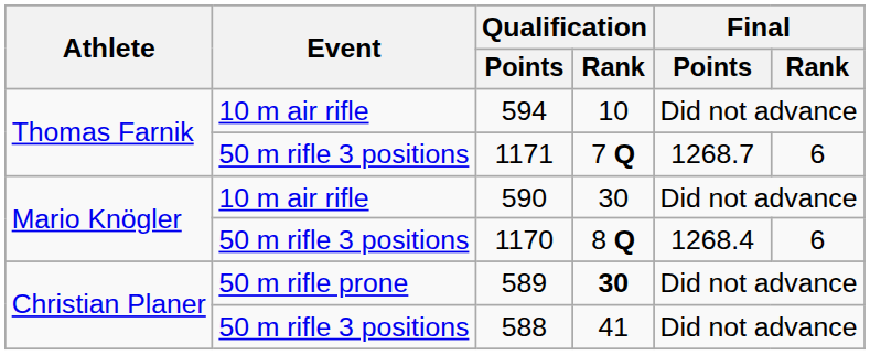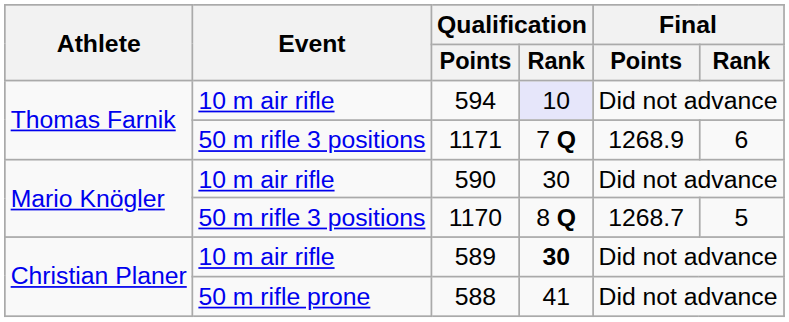594 | Qualification / Rank: no background -> lavender background
1171 | Final / Points: 1268.7 -> 1268.9
1170 | Final / Points: 1268.4 -> 1268.7
1170 | Final / Rank: 6 -> 5
589 | Event: 50 m rifle prone -> 10 m air rifle
588 | Event: 50 m rifle 3 positions -> 50 m rifle prone
